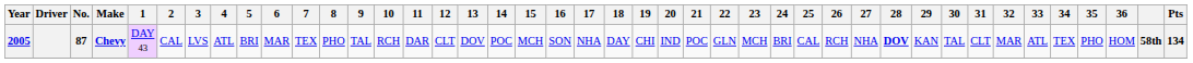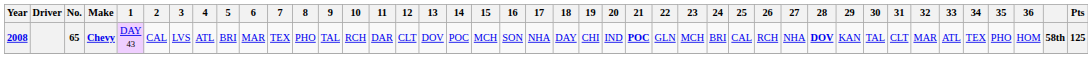Chevy | Year: 2005 -> 2008
Chevy | No.: 87 -> 65
Chevy | 21: normal -> bold
Chevy | Pts: 134 -> 125
